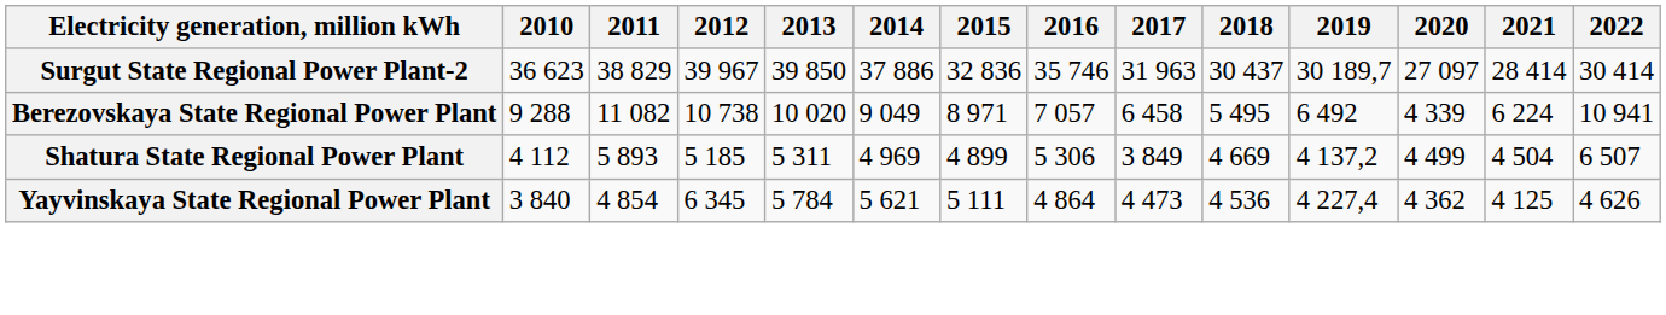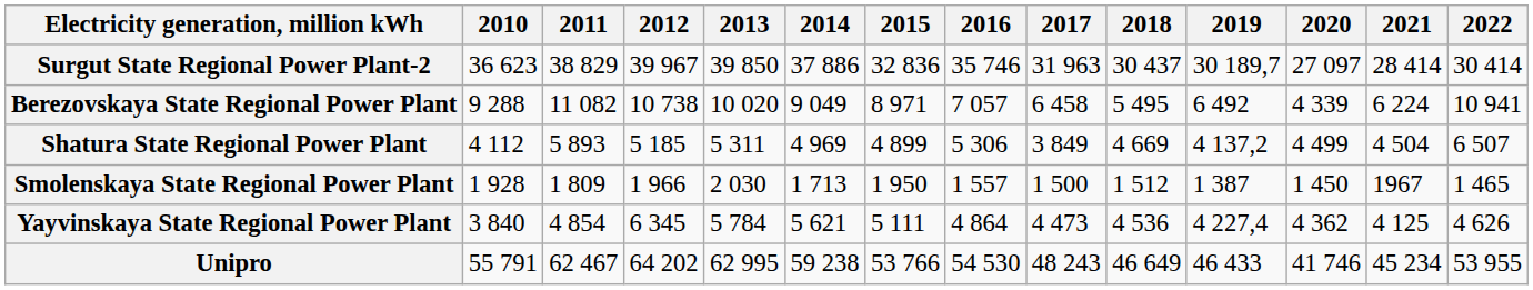+ row: Smolenskaya State Regional Power Plant | 1 928 | 1 809 | 1 966 | 2 030 | 1 713 | 1 950 | 1 557 | 1 500 | 1 512 | 1 387 | 1 450 | 1967 | 1 465
+ row: Unipro | 55 791 | 62 467 | 64 202 | 62 995 | 59 238 | 53 766 | 54 530 | 48 243 | 46 649 | 46 433 | 41 746 | 45 234 | 53 955
